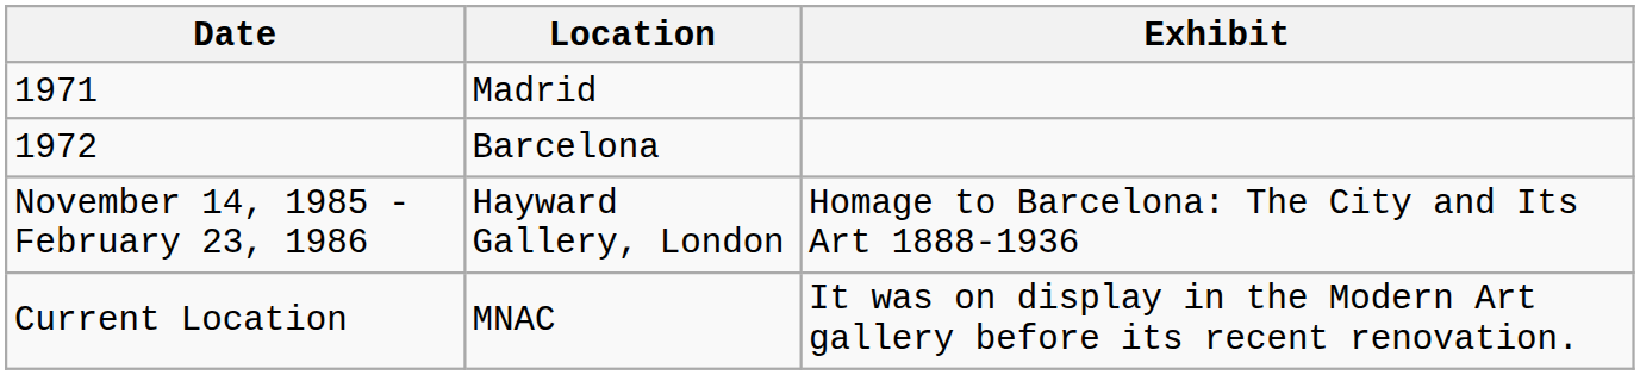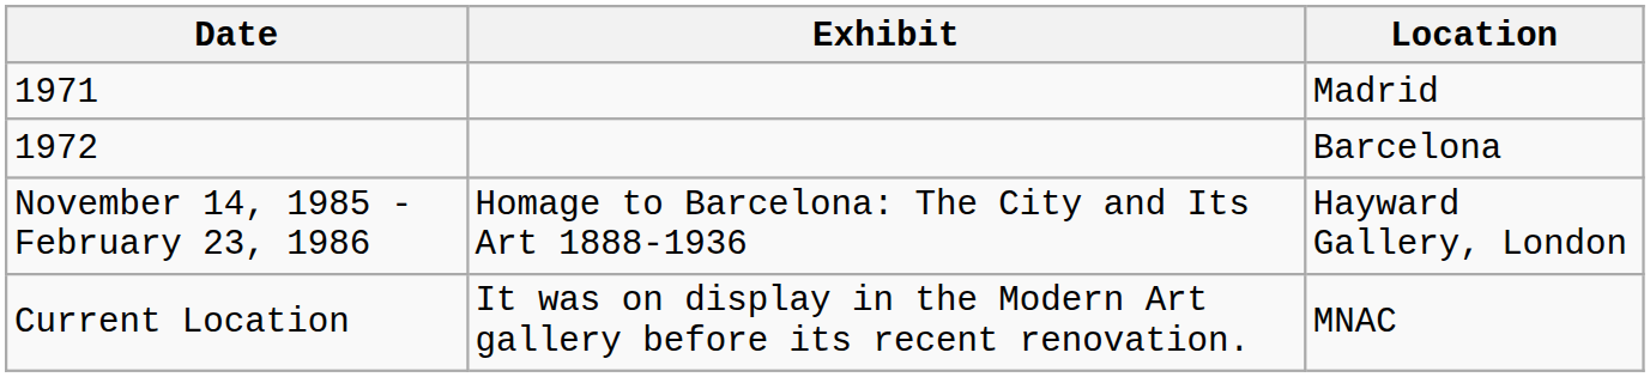columns swapped: Location <-> Exhibit
